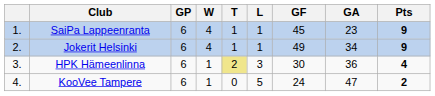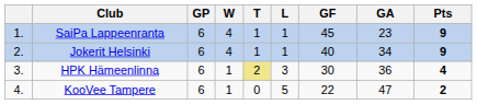Jokerit Helsinki | GF: 49 -> 40
KooVee Tampere | GF: 24 -> 22
